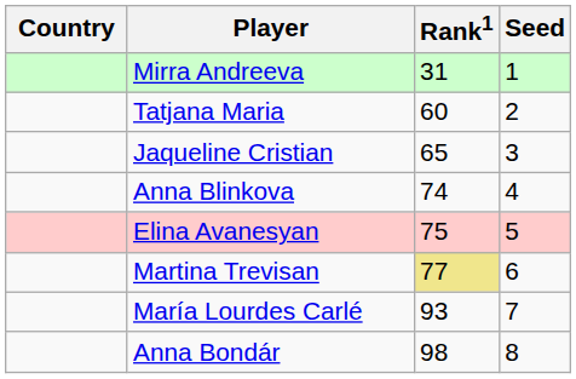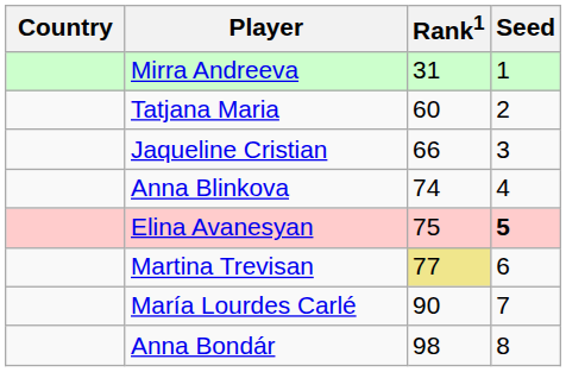Jaqueline Cristian | Rank1: 65 -> 66
Elina Avanesyan | Seed: normal -> bold
María Lourdes Carlé | Rank1: 93 -> 90
